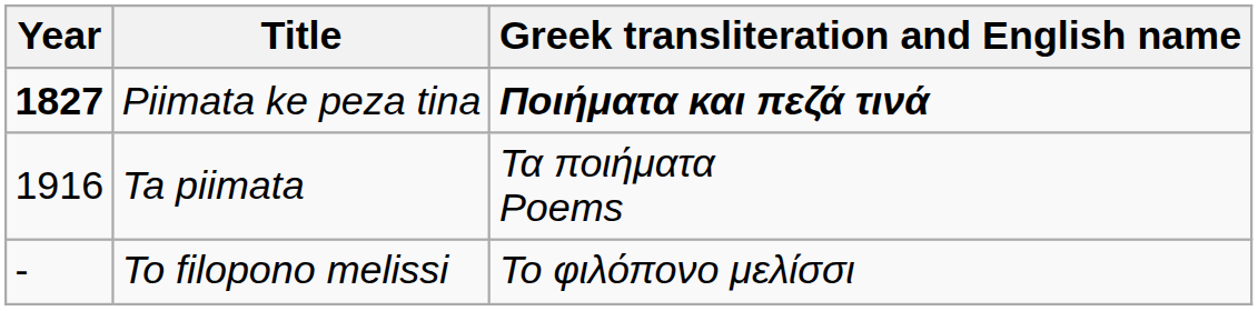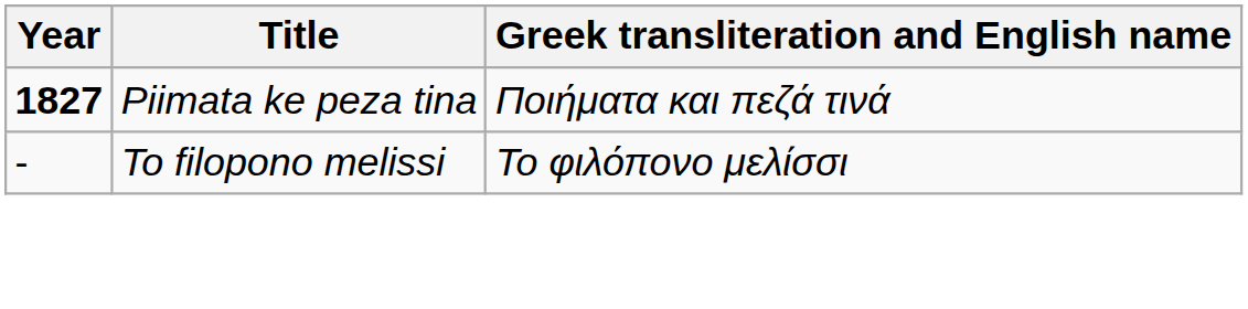Piimata ke peza tina | Greek transliteration and English name: bold -> normal
- row: 1916 | Ta piimata | Τα ποιήματα Poems
